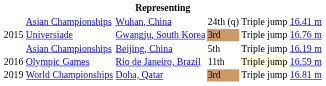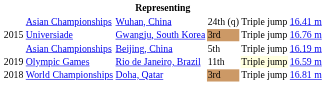Rio de Janeiro, Brazil | column 1: 2016 -> 2019
Doha, Qatar | column 1: 2019 -> 2018
